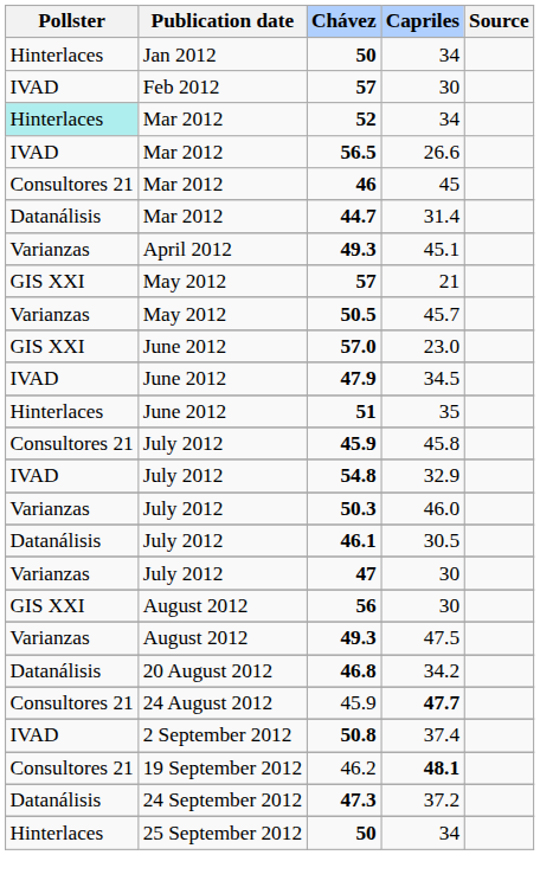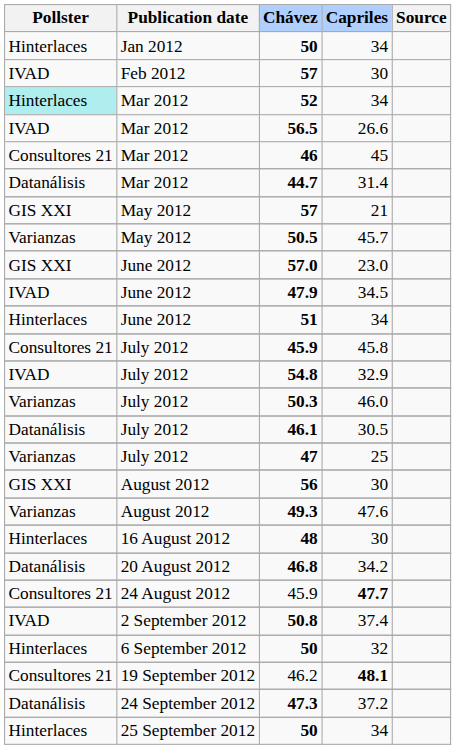- row: Varianzas | April 2012 | 49.3 | 45.1
51 | Capriles: 35 -> 34
47 | Capriles: 30 -> 25
August 2012 / 49.3 | Capriles: 47.5 -> 47.6
+ row: Hinterlaces | 16 August 2012 | 48 | 30
+ row: Hinterlaces | 6 September 2012 | 50 | 32
